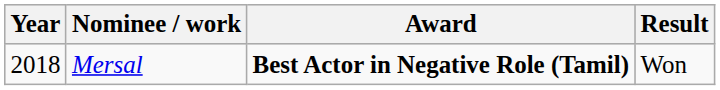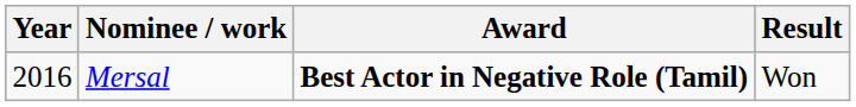Mersal | Year: 2018 -> 2016
